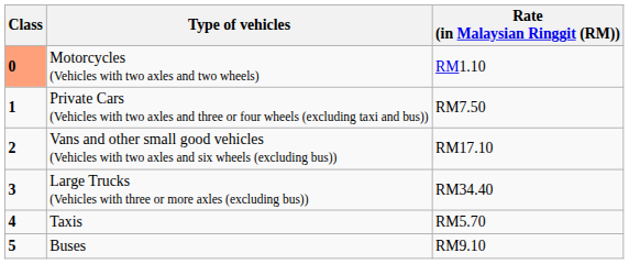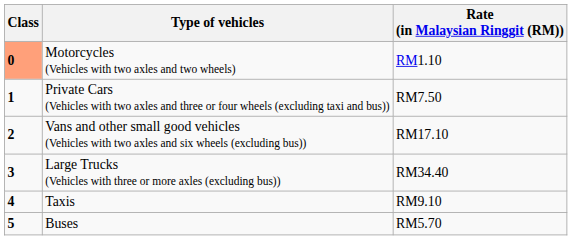Taxis | Rate (in Malaysian Ringgit (RM)): RM5.70 -> RM9.10
Buses | Rate (in Malaysian Ringgit (RM)): RM9.10 -> RM5.70
